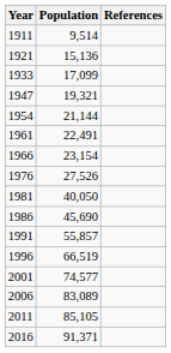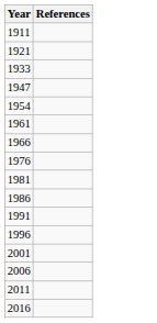- column: Population | 9,514 | 15,136 | 17,099 | 19,321 | 21,144 | 22,491 | 23,154 | 27,526 | 40,050 | 45,690 | 55,857 | 66,519 | 74,577 | 83,089 | 85,105 | 91,371
